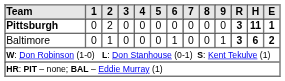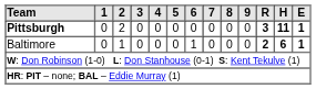Baltimore | 9: 1 -> 0
Baltimore | R: 3 -> 2
Baltimore | E: 2 -> 1
